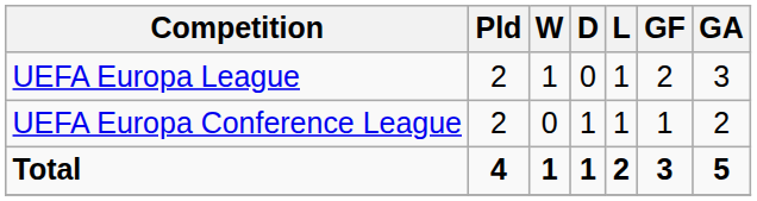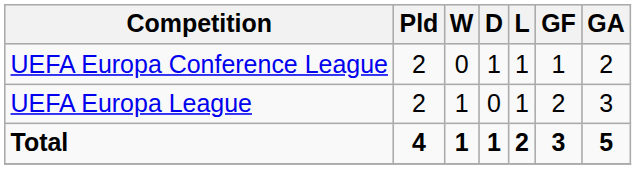rows swapped: UEFA Europa League <-> UEFA Europa Conference League
